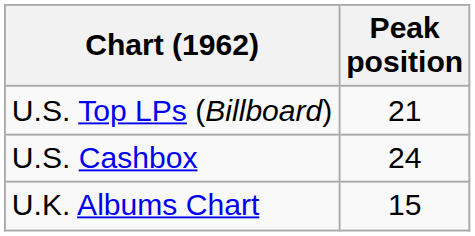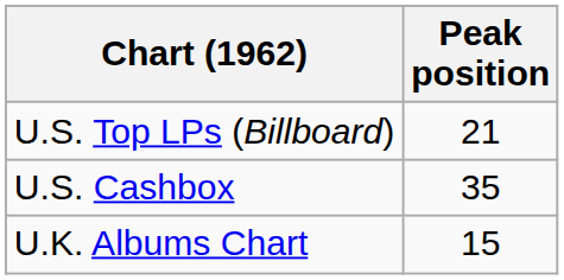U.S. Cashbox | Peak position: 24 -> 35
